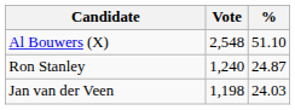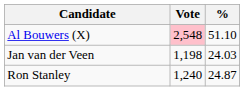Al Bouwers (X) | Vote: no background -> pink background
rows swapped: Ron Stanley <-> Jan van der Veen
